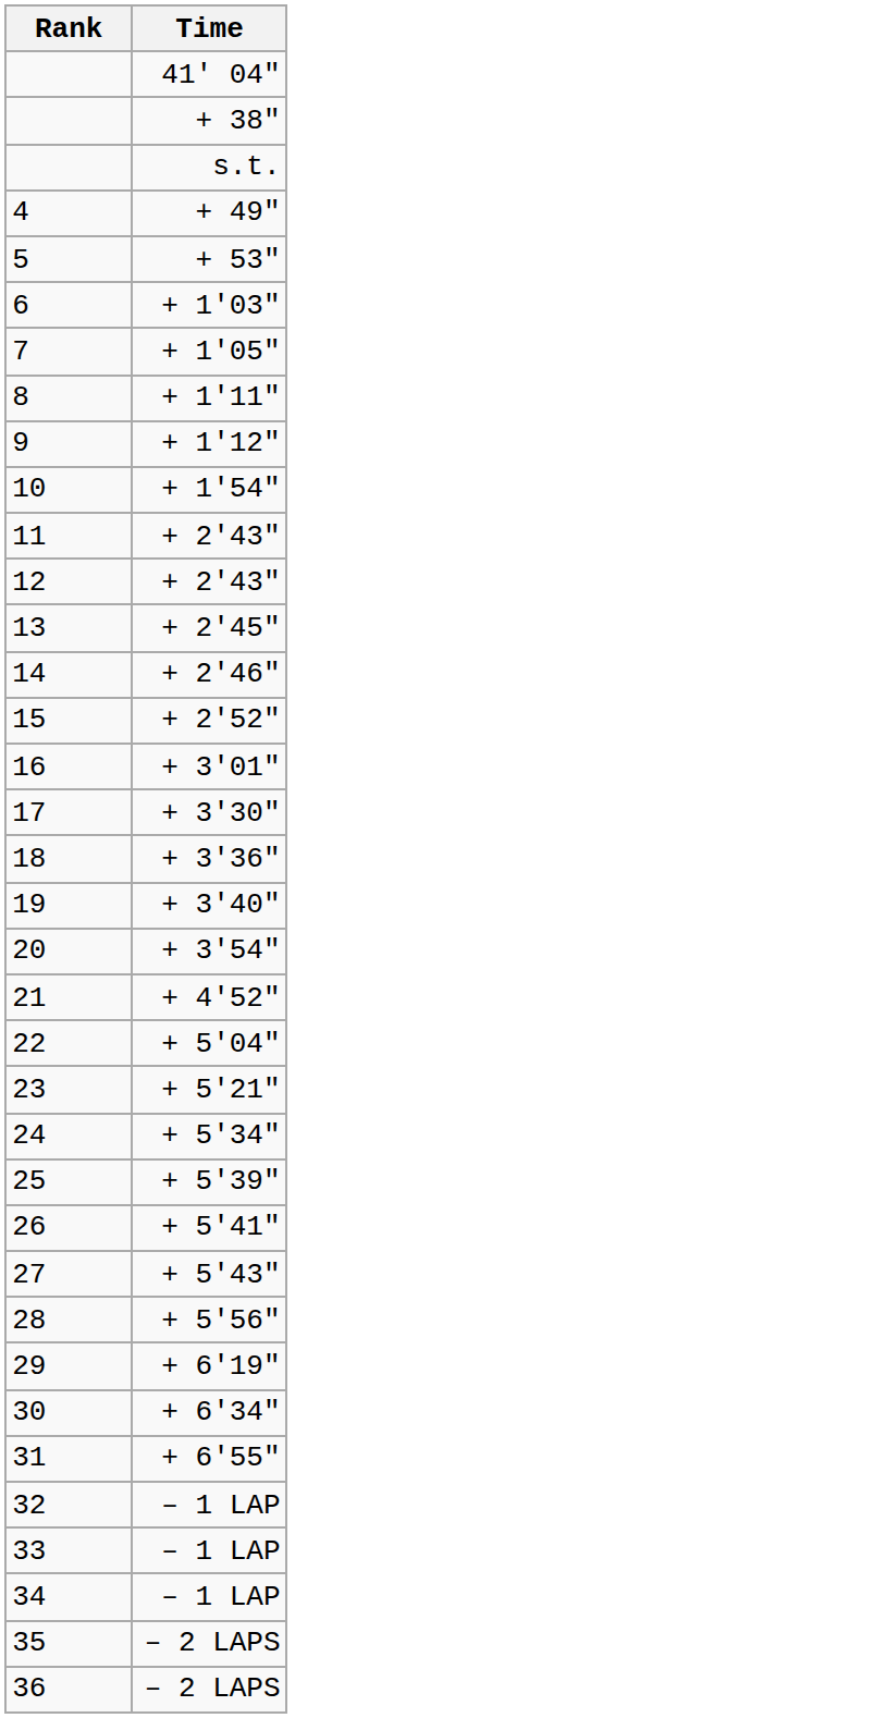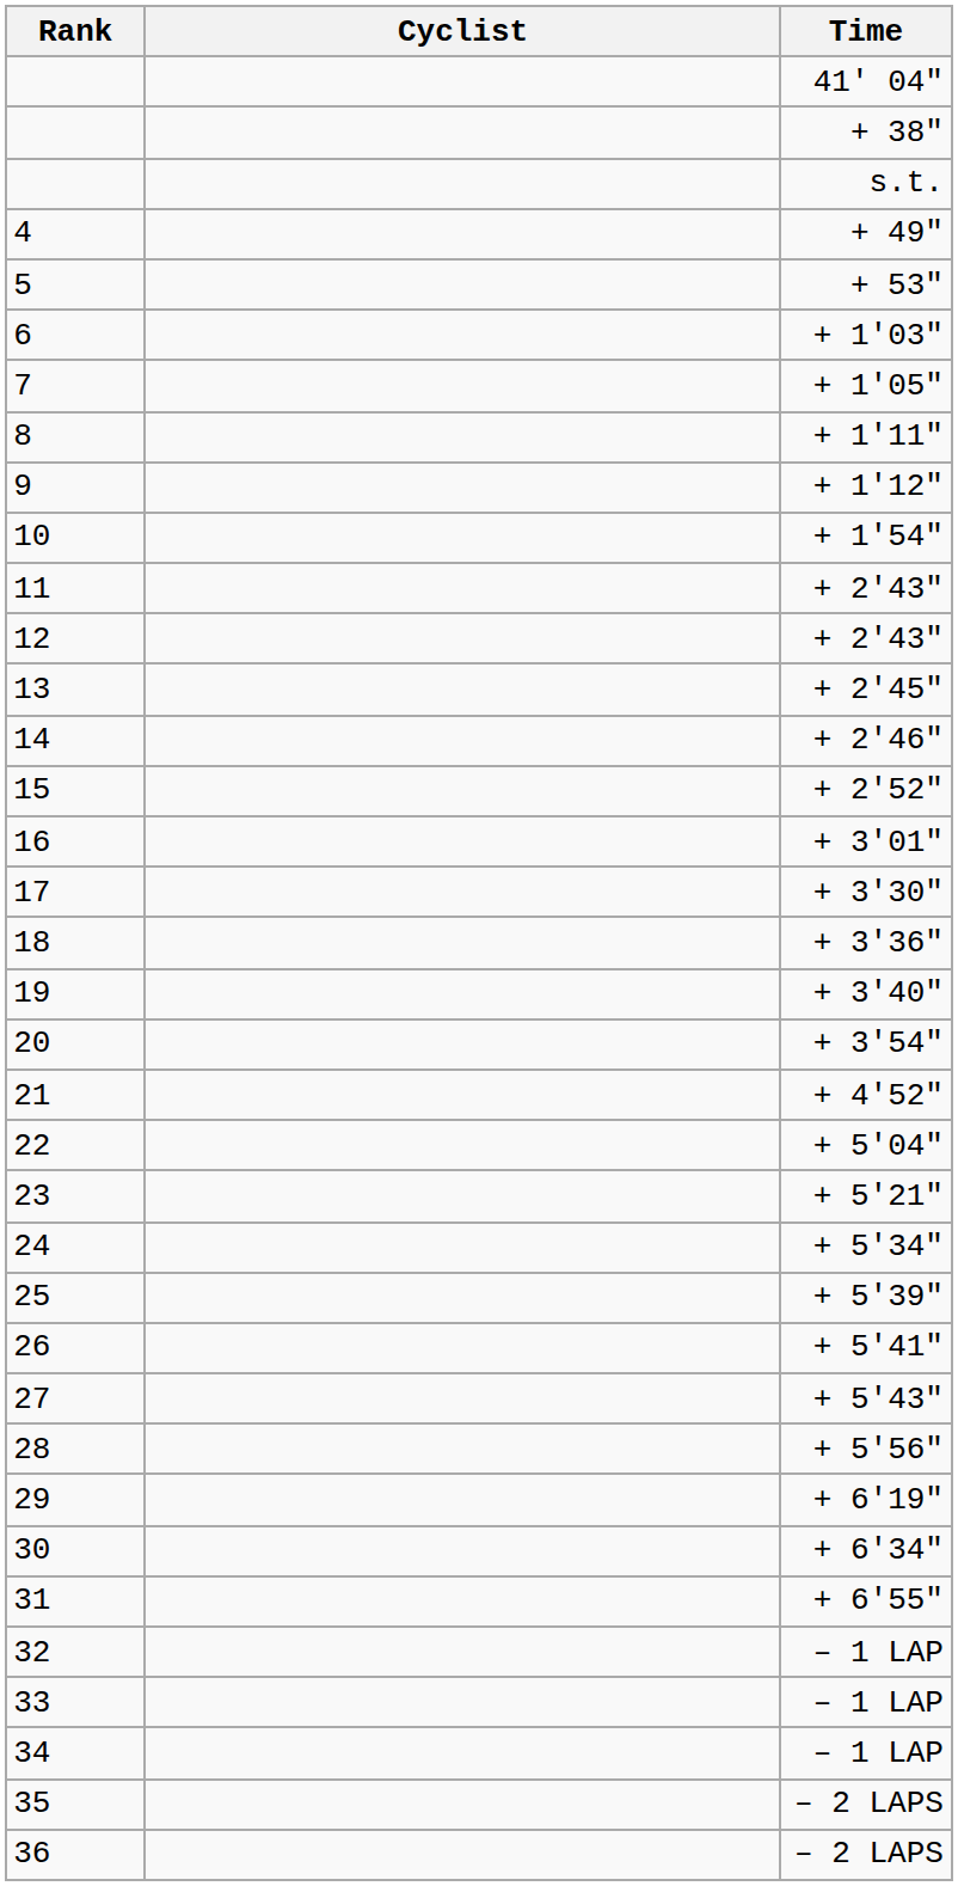+ column: Cyclist
